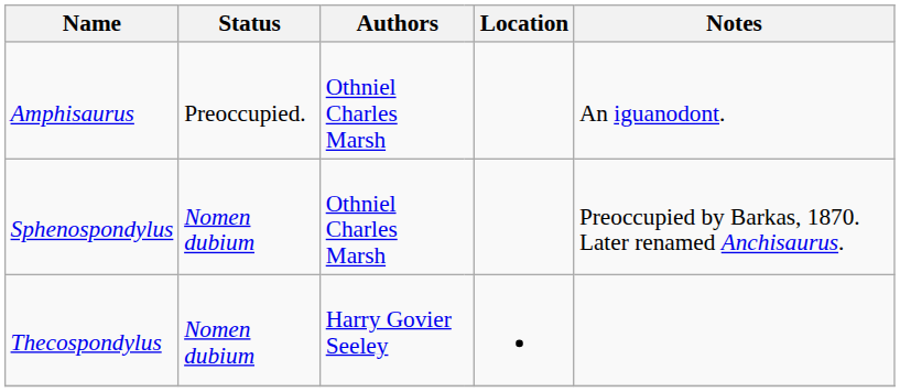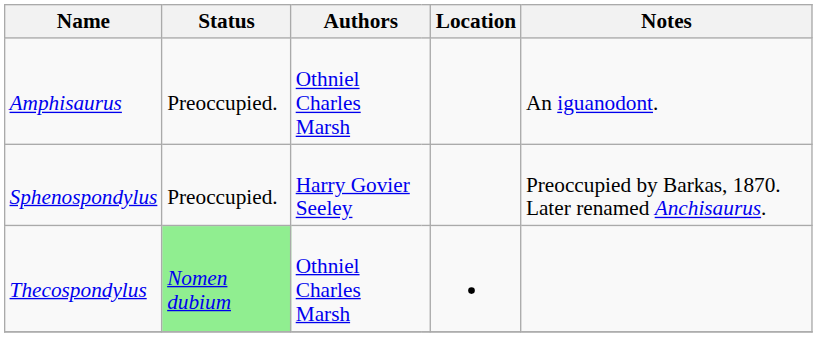Sphenospondylus | Status: Nomen dubium -> Preoccupied.
Sphenospondylus | column 3: Othniel Charles Marsh -> Harry Govier Seeley
Thecospondylus | Status: no background -> lightgreen background
Thecospondylus | column 3: Harry Govier Seeley -> Othniel Charles Marsh
